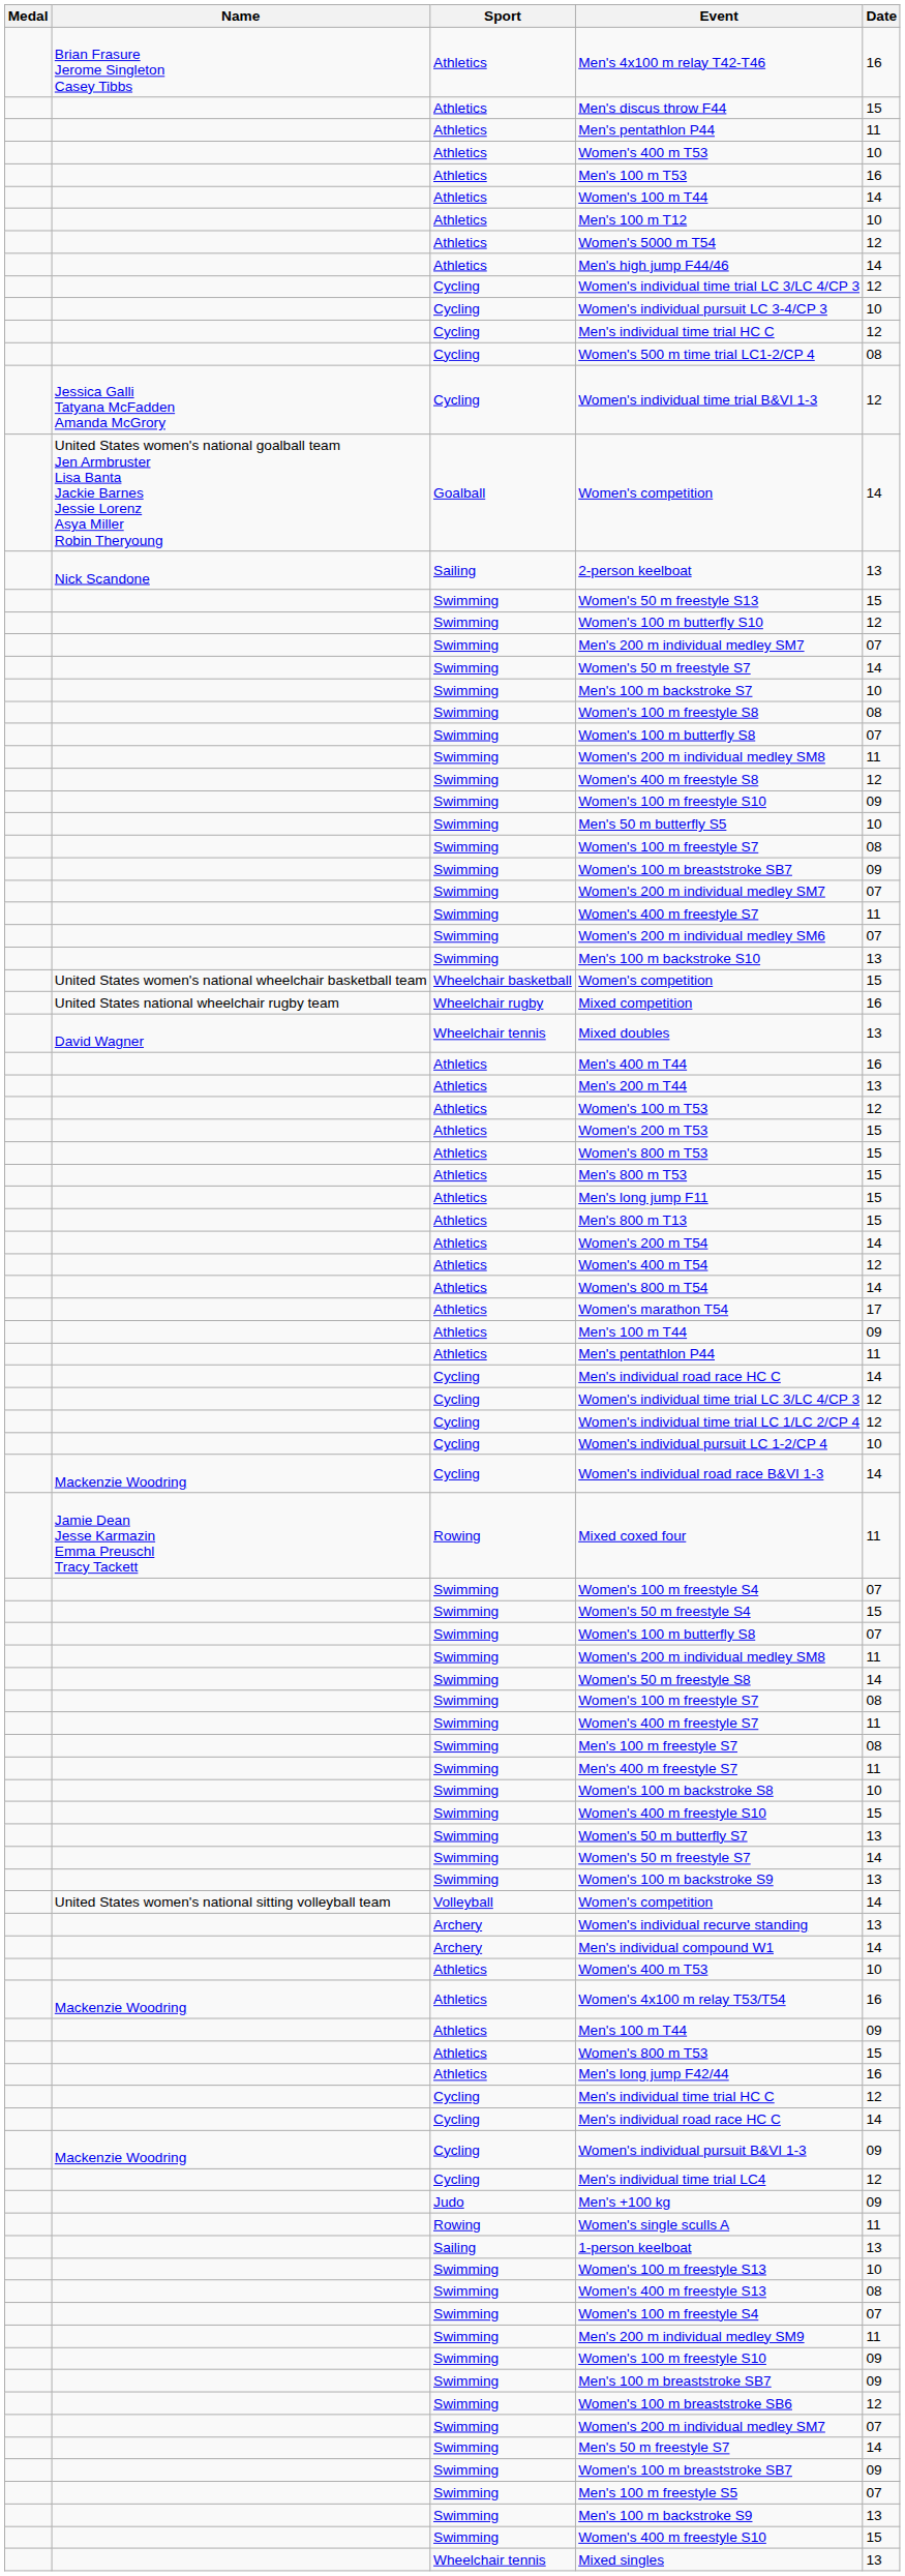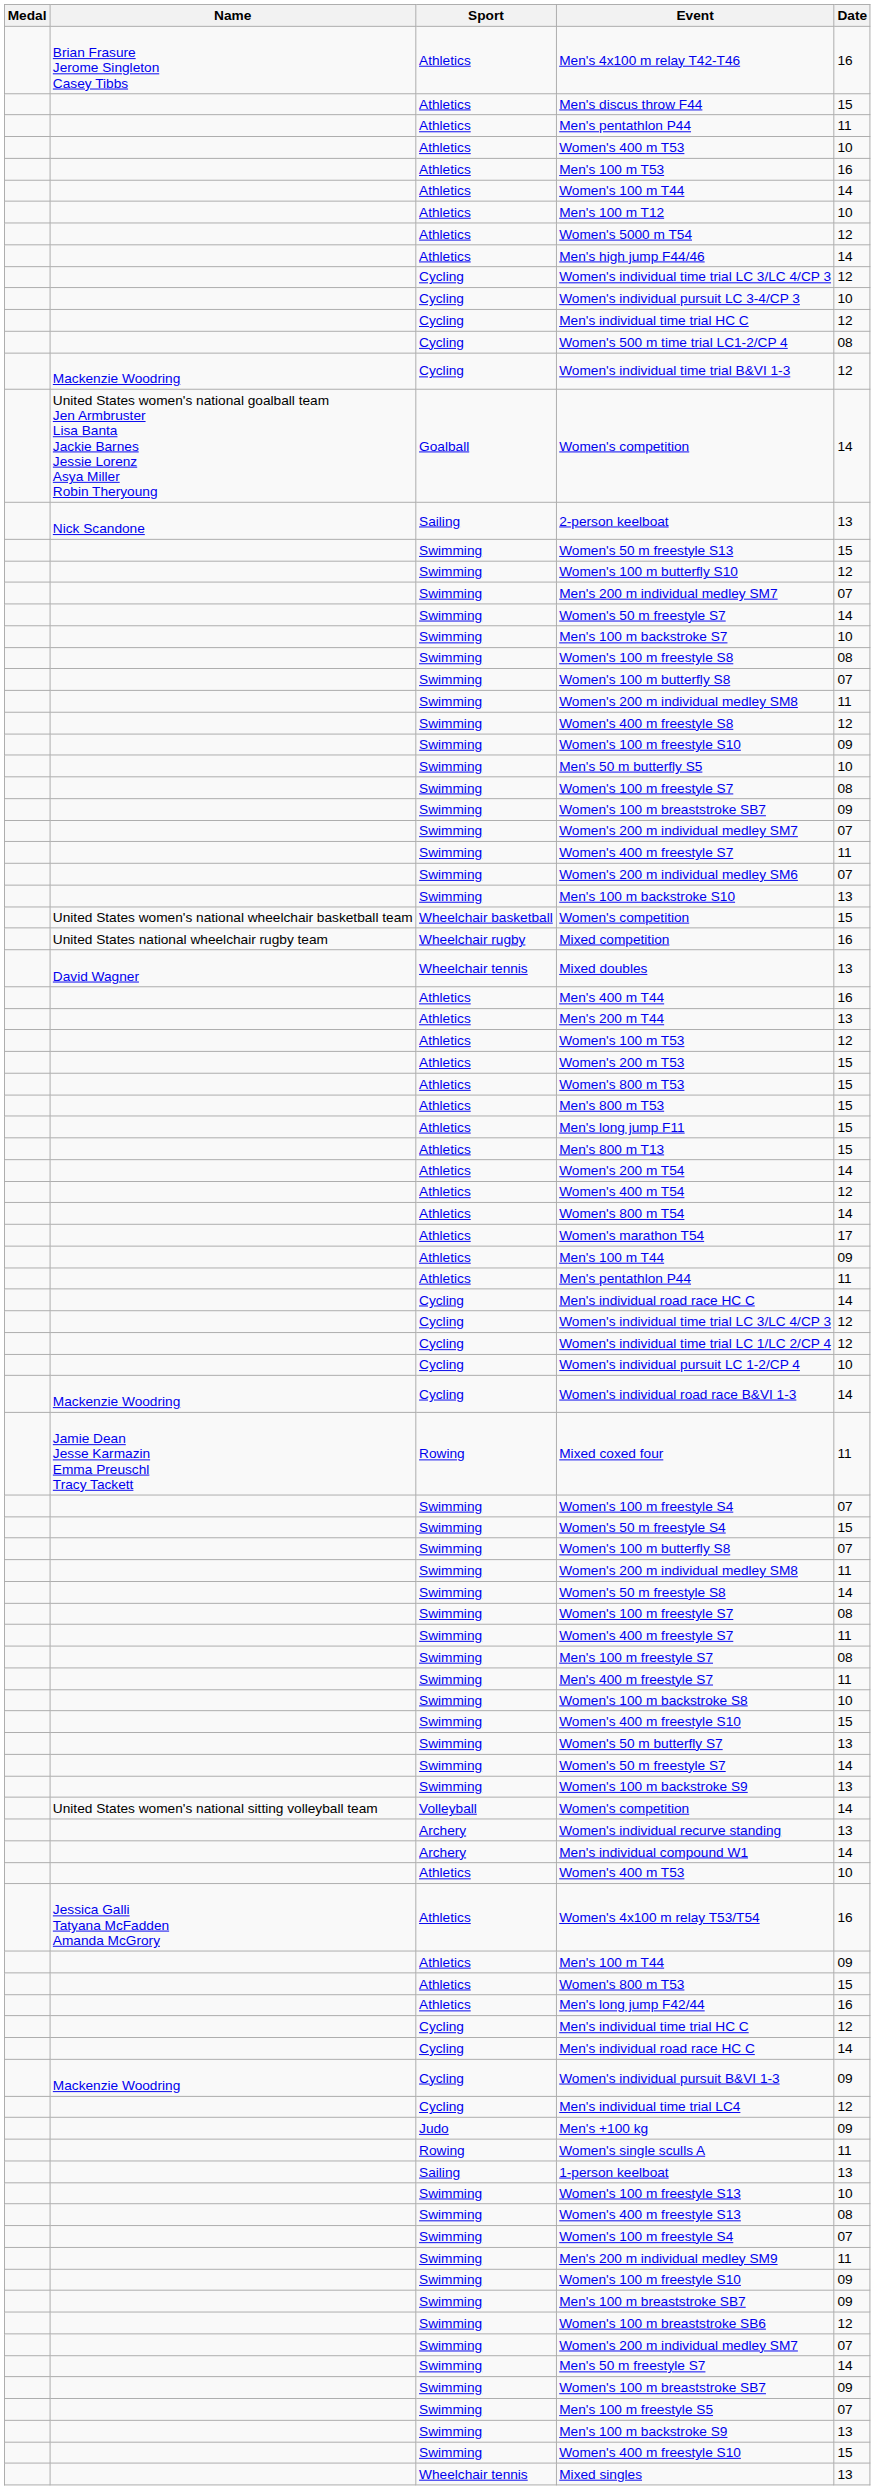Women's individual time trial B&VI 1-3 | Name: Jessica Galli Tatyana McFadden Amanda McGrory -> Mackenzie Woodring
Women's 4x100 m relay T53/T54 | Name: Mackenzie Woodring -> Jessica Galli Tatyana McFadden Amanda McGrory
